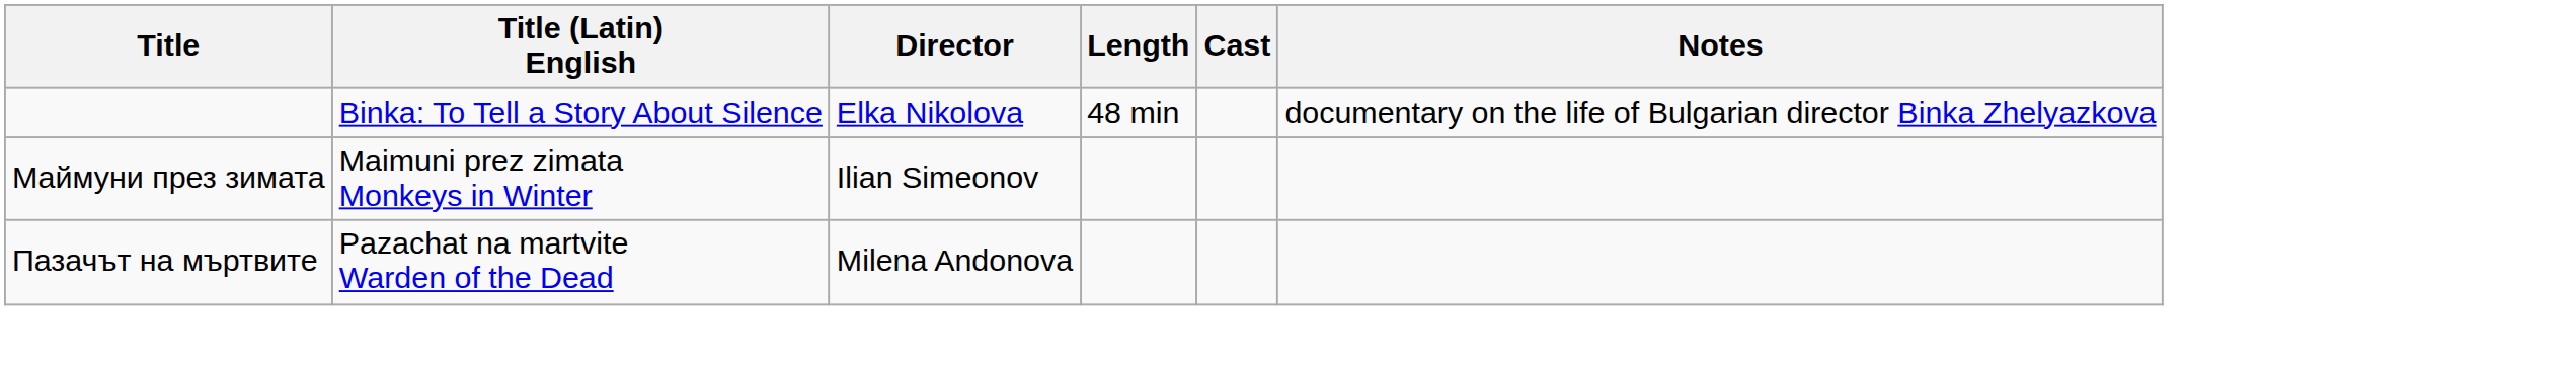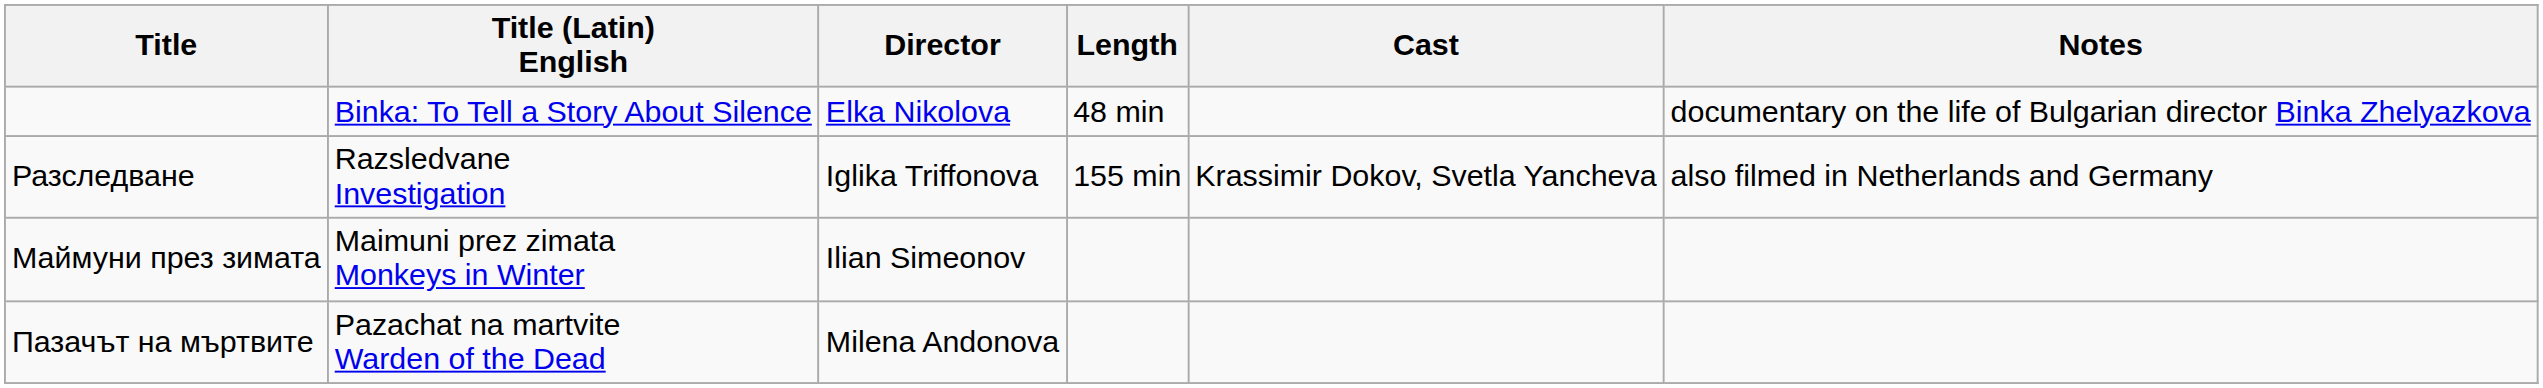+ row: Разследване | Razsledvane Investigation | Iglika Triffonova | 155 min | Krassimir Dokov, Svetla Yancheva | also filmed in Netherlands and Germany
